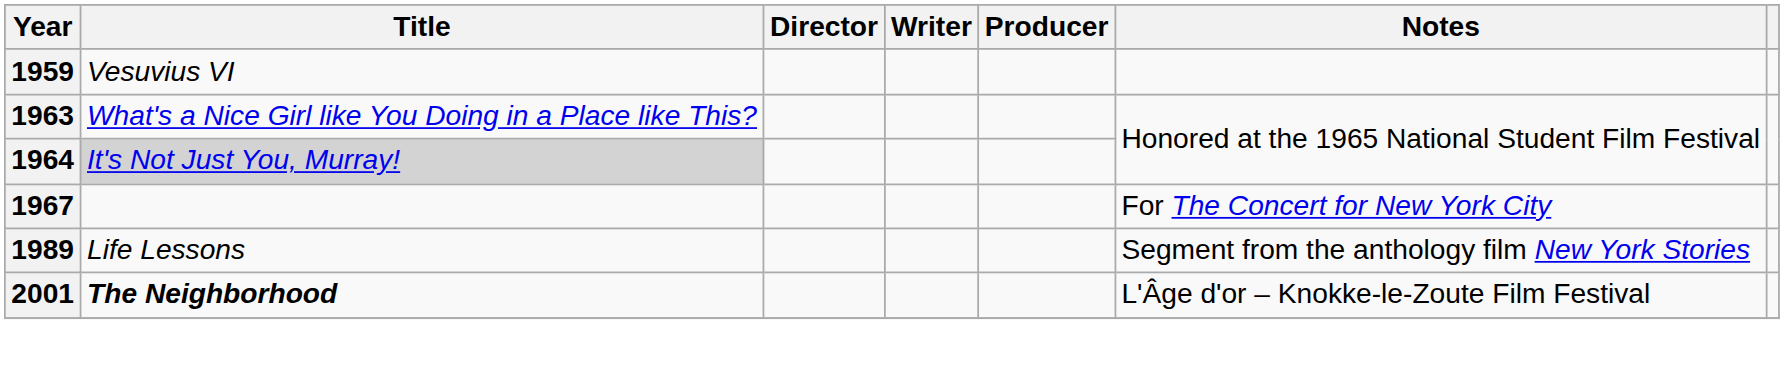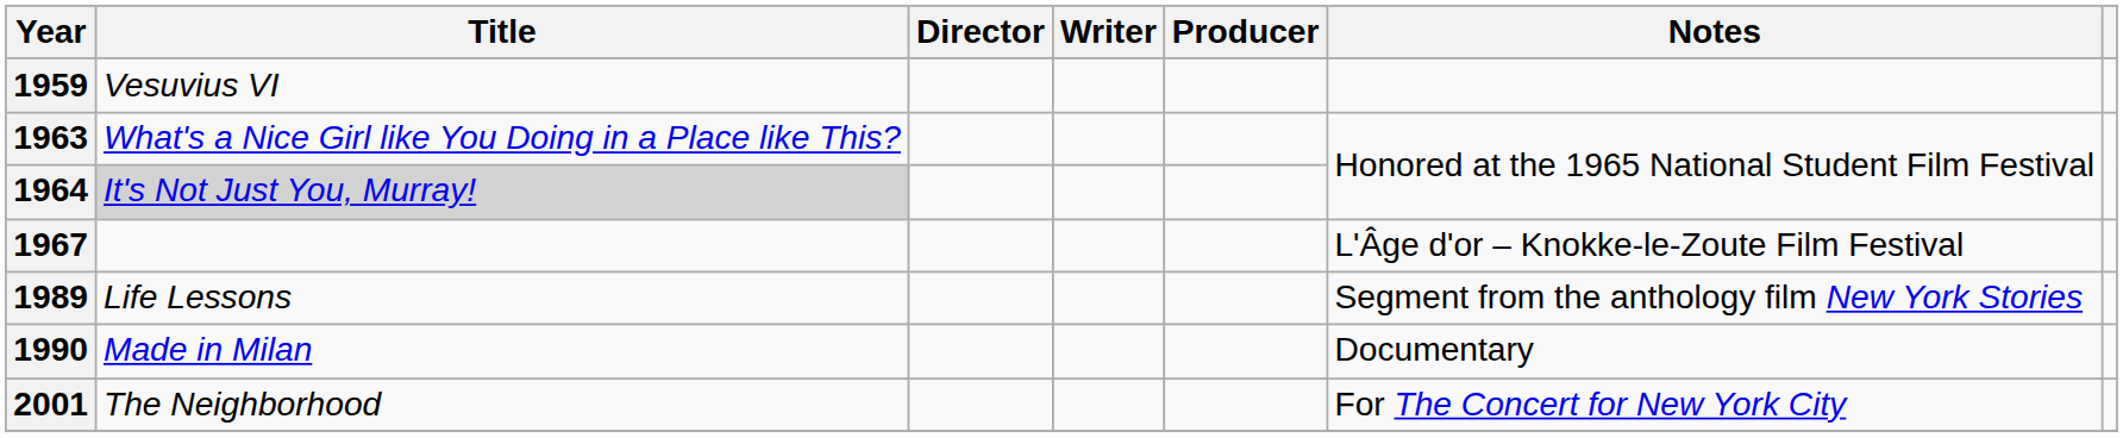1967 | Notes: For The Concert for New York City -> L'Âge d'or – Knokke-le-Zoute Film Festival
+ row: 1990 | Made in Milan | Documentary
2001 | Title: bold -> normal
2001 | Notes: L'Âge d'or – Knokke-le-Zoute Film Festival -> For The Concert for New York City
